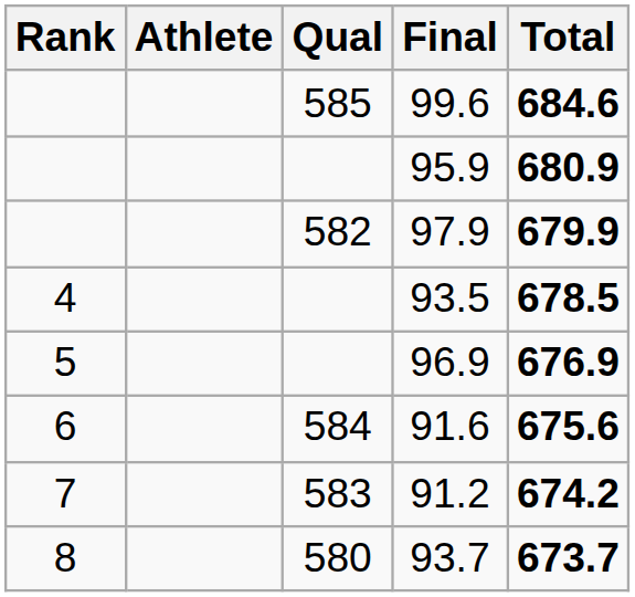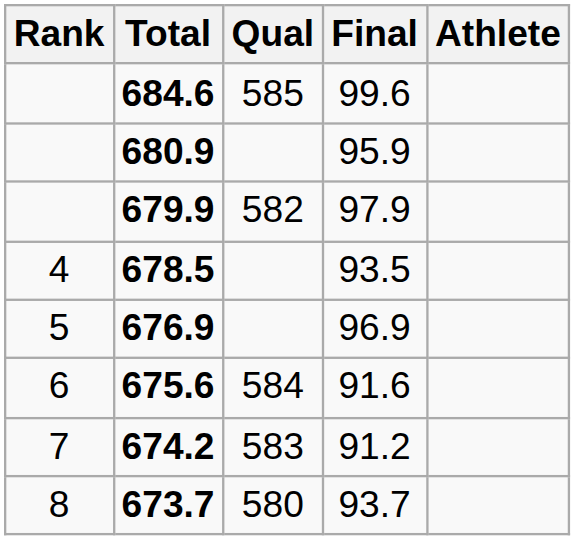columns swapped: Athlete <-> Total
